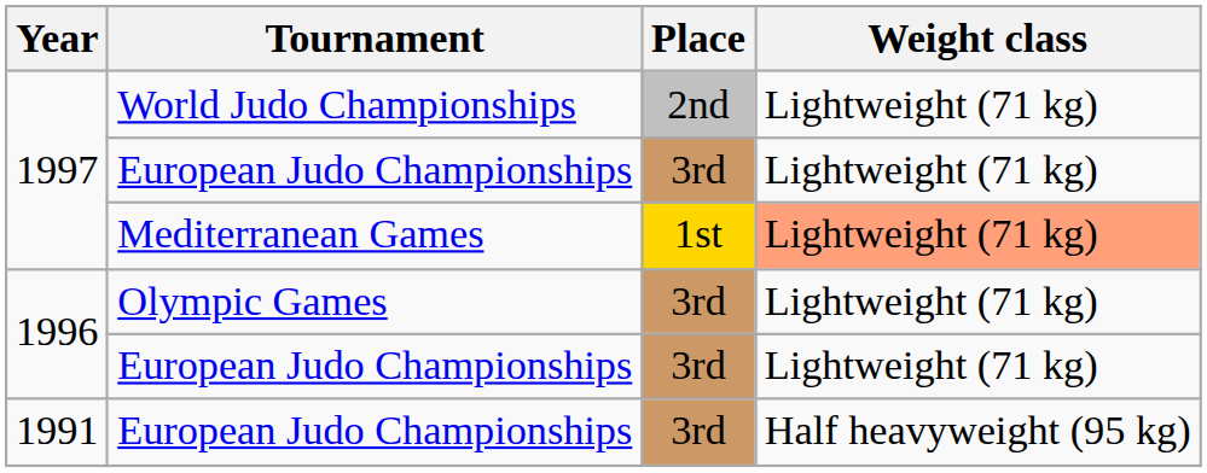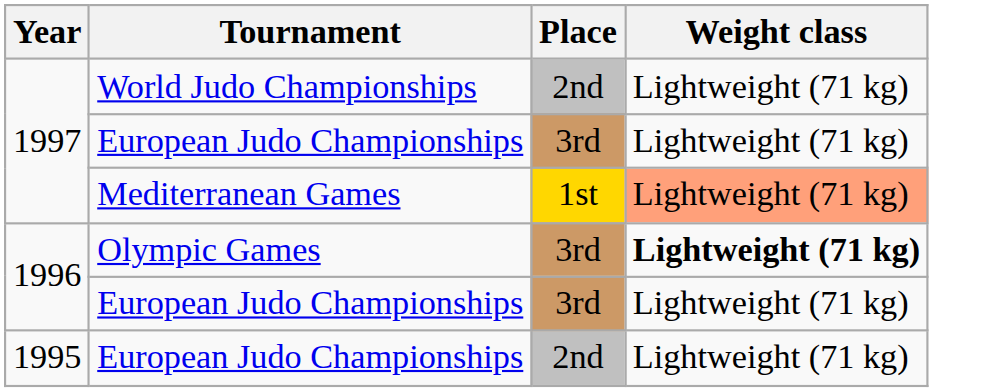1996 / Olympic Games | Weight class: normal -> bold
+ row: 1995 | European Judo Championships | 2nd | Lightweight (71 kg)
- row: 1991 | European Judo Championships | 3rd | Half heavyweight (95 kg)
